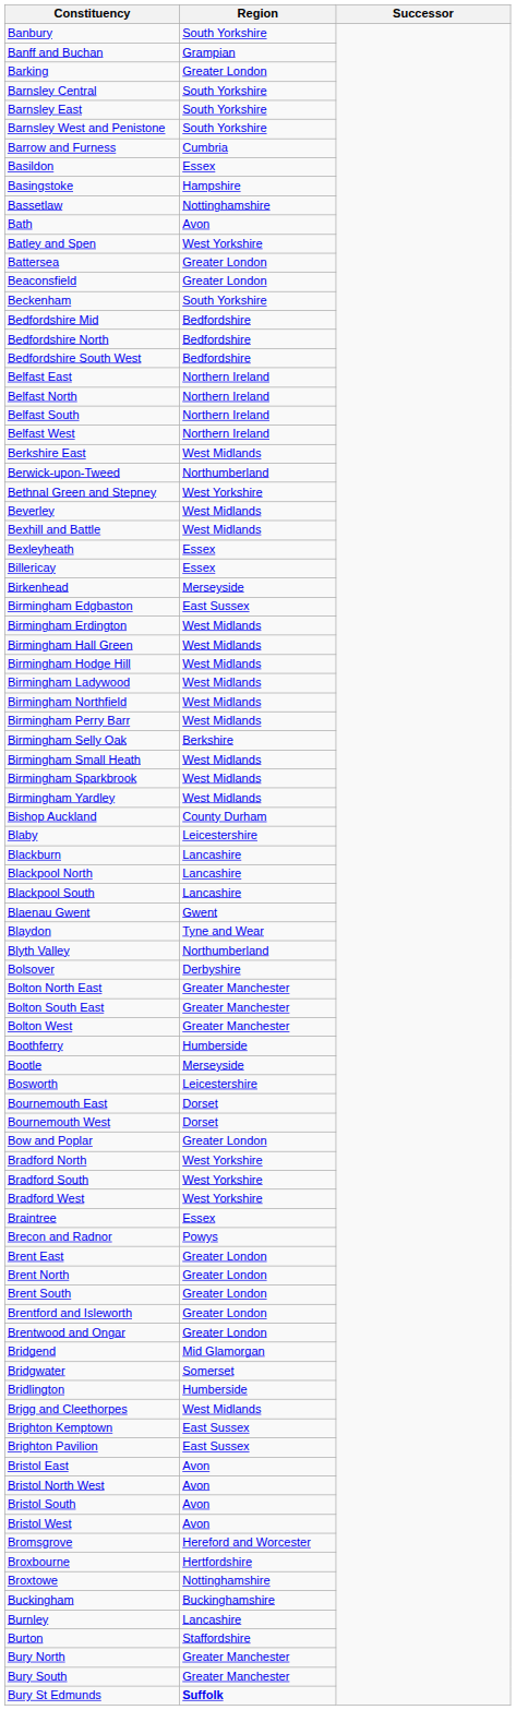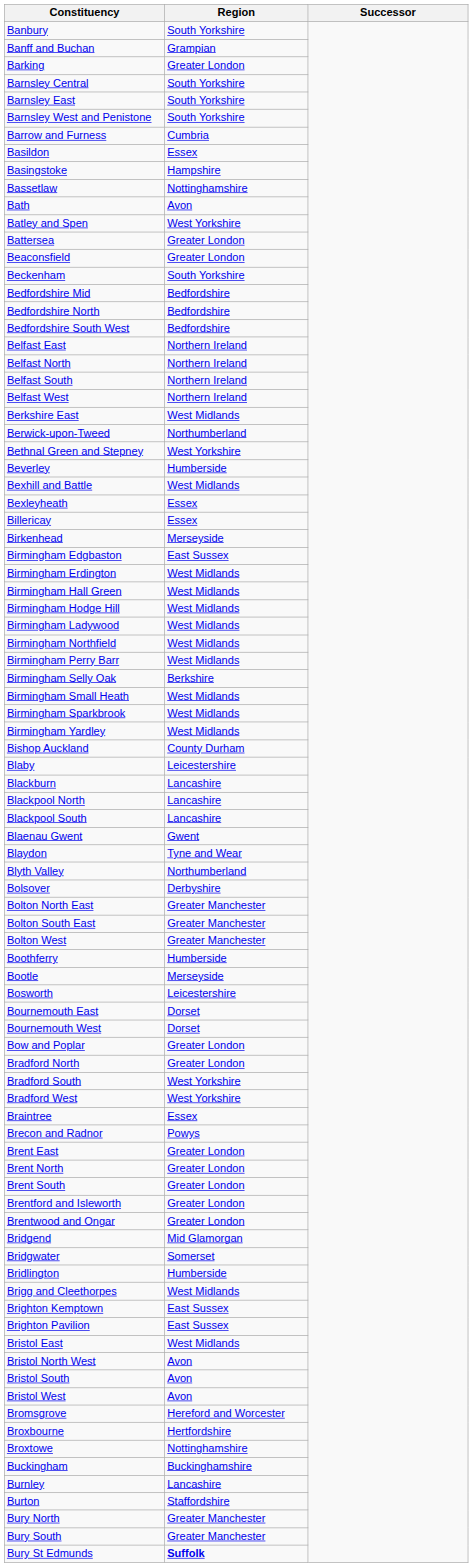Beverley | Region: West Midlands -> Humberside
Bradford North | Region: West Yorkshire -> Greater London
Bristol East | Region: Avon -> West Midlands
